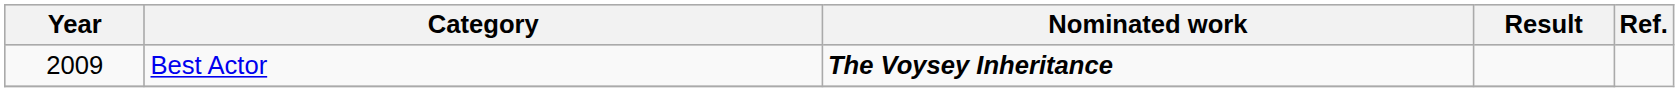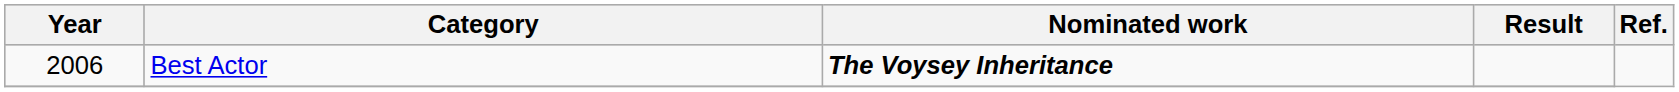Best Actor | Year: 2009 -> 2006
